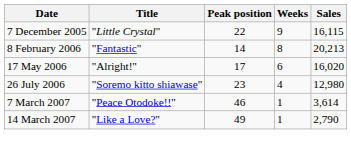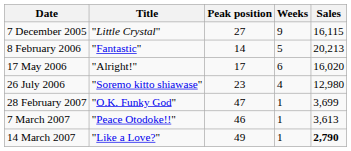7 December 2005 | Peak position: 22 -> 27
8 February 2006 | Weeks: 8 -> 5
+ row: 28 February 2007 | "O.K. Funky God" | 47 | 1 | 3,699
7 March 2007 | Sales: 3,614 -> 3,613
14 March 2007 | Sales: normal -> bold
